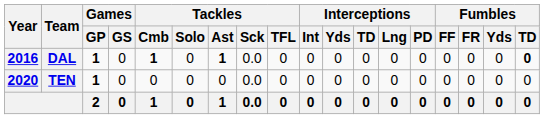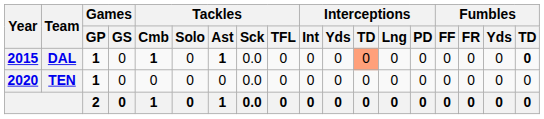DAL | Year: 2016 -> 2015
DAL | Interceptions / TD: no background -> lightsalmon background
